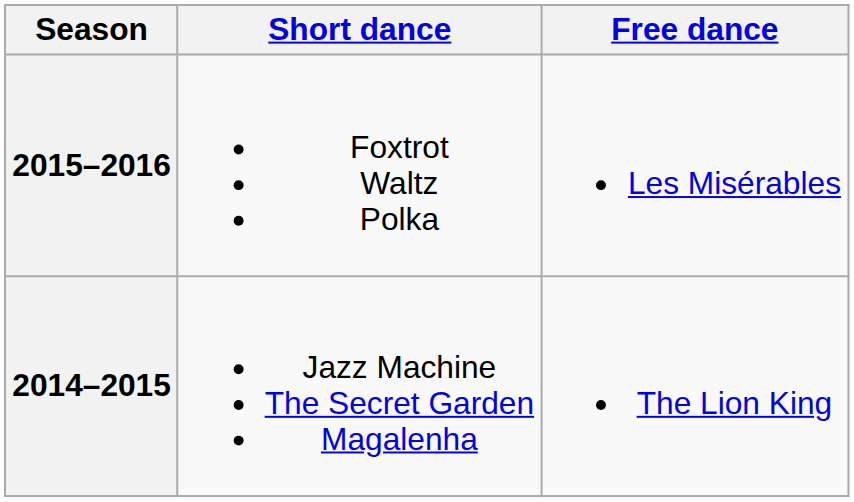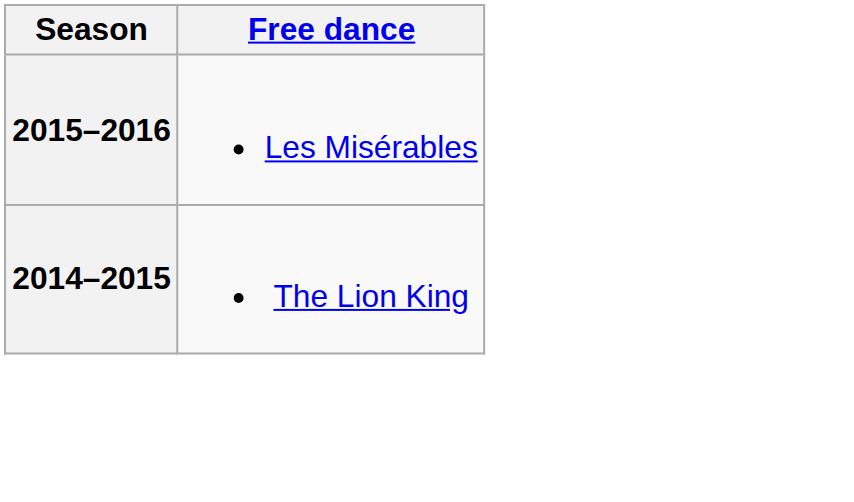- column: Short dance | Foxtrot Waltz Polka | Jazz Machine The Secret Garden Magalenha
